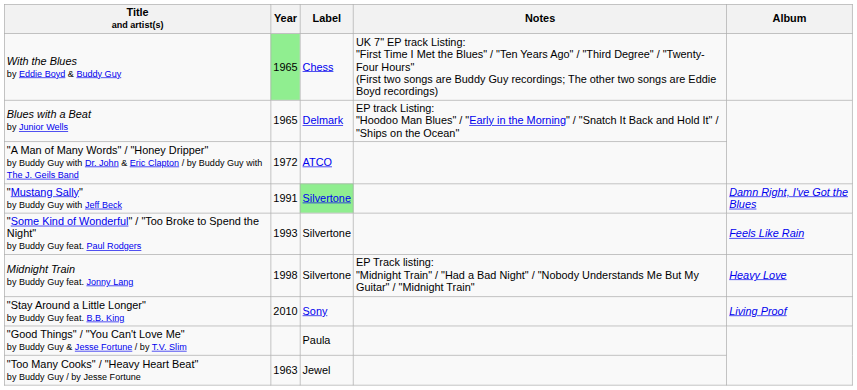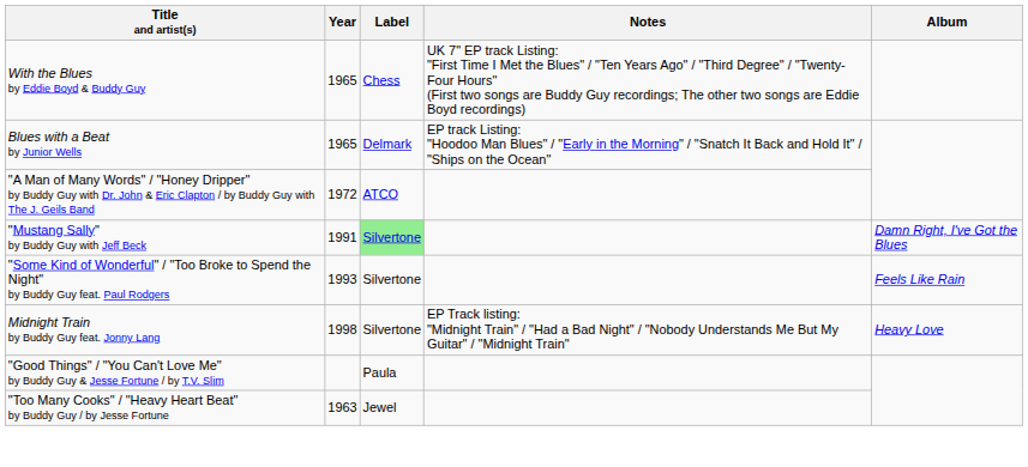With the Blues by Eddie Boyd & Buddy Guy | Year: lightgreen background -> no background
- row: "Stay Around a Little Longer" by Buddy Guy feat. B.B. King | 2010 | Sony | Living Proof
